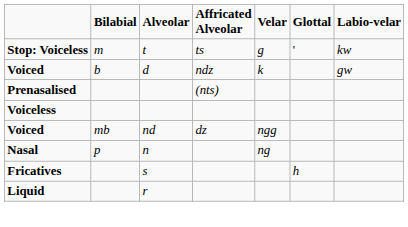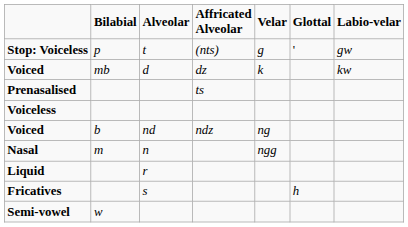Stop: Voiceless | column 2: m -> p
Stop: Voiceless | column 4: ts -> (nts)
Stop: Voiceless | column 7: kw -> gw
Voiced / d | column 2: b -> mb
Voiced / d | column 4: ndz -> dz
Voiced / d | column 7: gw -> kw
Prenasalised | column 4: (nts) -> ts
Voiced / nd | column 2: mb -> b
Voiced / nd | column 4: dz -> ndz
Voiced / nd | column 5: ngg -> ng
Nasal | column 2: p -> m
Nasal | column 5: ng -> ngg
rows swapped: Fricatives <-> Liquid
+ row: Semi-vowel | w
